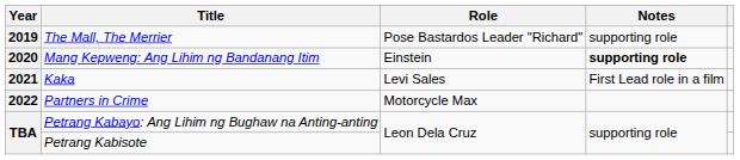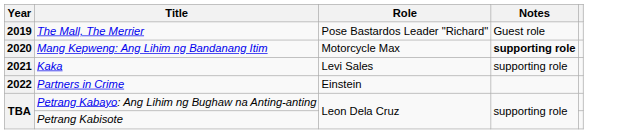The Mall, The Merrier | Notes: supporting role -> Guest role
Mang Kepweng: Ang Lihim ng Bandanang Itim | Role: Einstein -> Motorcycle Max
Kaka | Notes: First Lead role in a film -> supporting role
Partners in Crime | Role: Motorcycle Max -> Einstein
